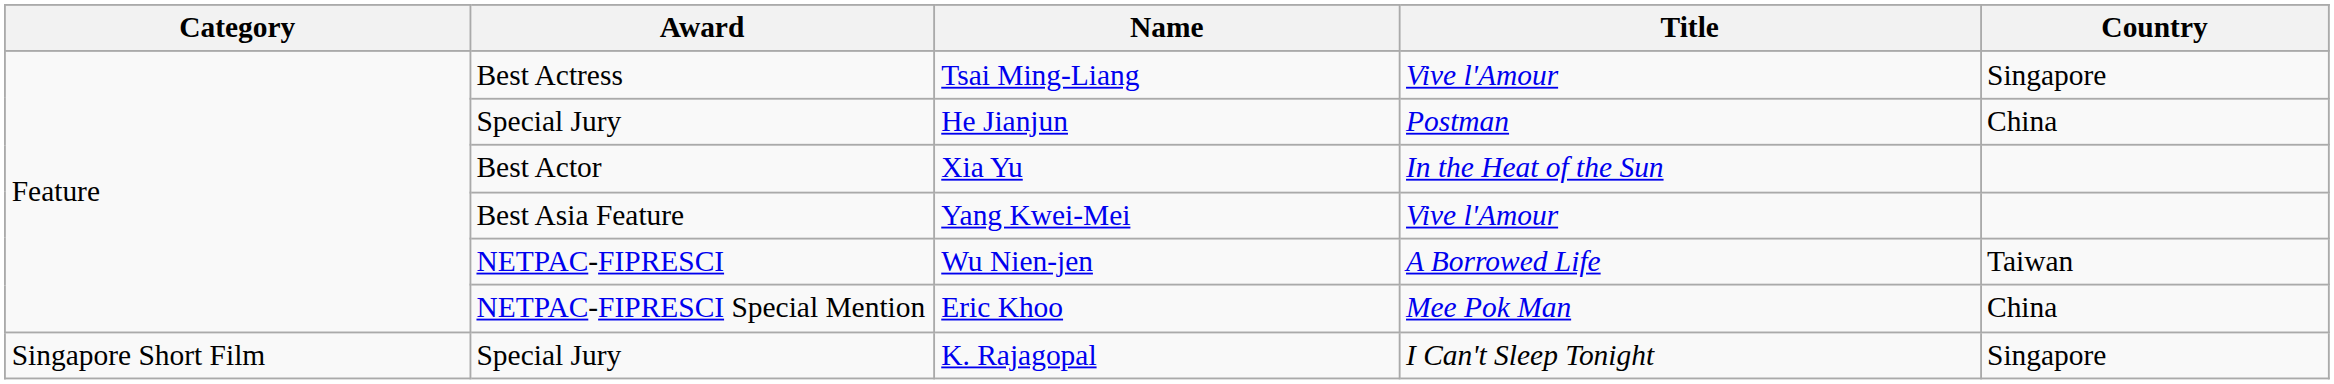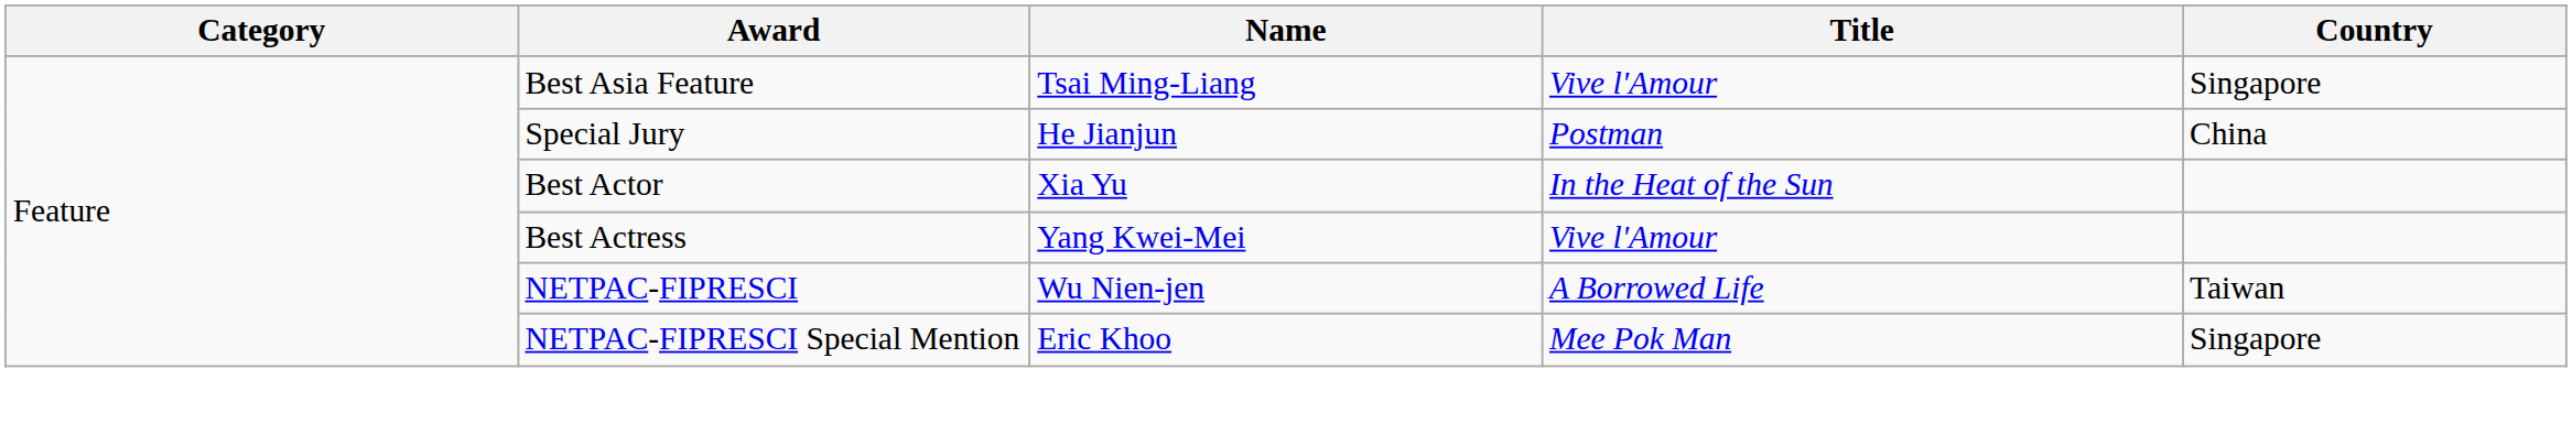Tsai Ming-Liang | Award: Best Actress -> Best Asia Feature
Yang Kwei-Mei | Award: Best Asia Feature -> Best Actress
Eric Khoo | Country: China -> Singapore
- row: Singapore Short Film | Special Jury | K. Rajagopal | I Can't Sleep Tonight | Singapore
